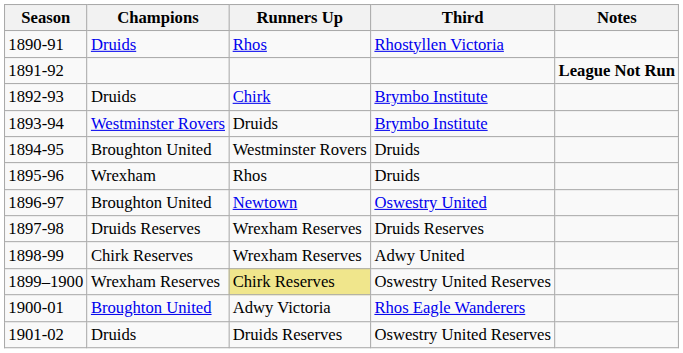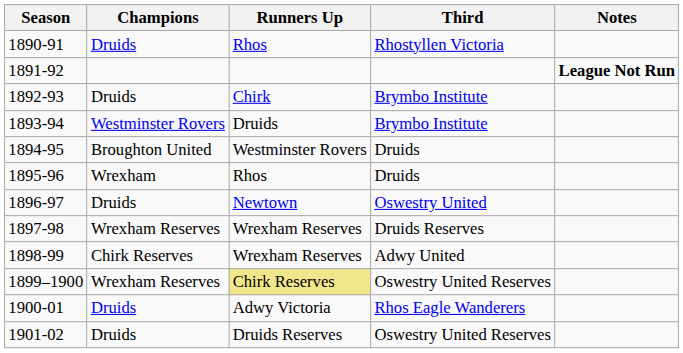1896-97 | Champions: Broughton United -> Druids
1897-98 | Champions: Druids Reserves -> Wrexham Reserves
1900-01 | Champions: Broughton United -> Druids
